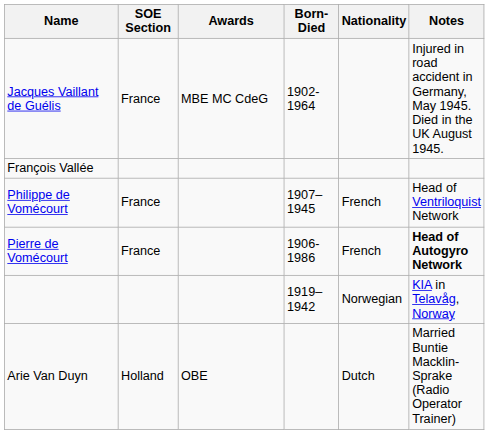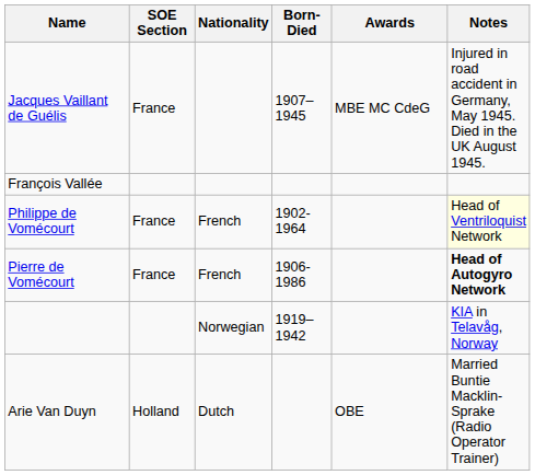columns swapped: Nationality <-> Awards
Jacques Vaillant de Guélis | Born-Died: 1902-1964 -> 1907–1945
Philippe de Vomécourt | Born-Died: 1907–1945 -> 1902-1964
Philippe de Vomécourt | Notes: no background -> lightyellow background
